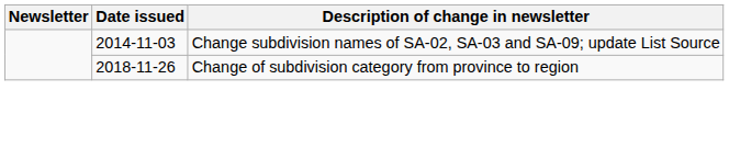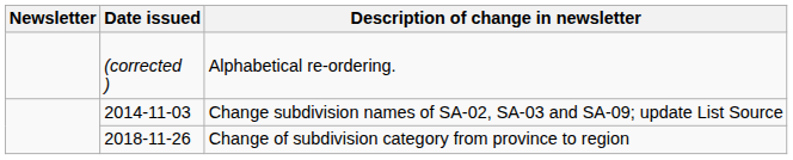+ row: (corrected ) | Alphabetical re-ordering.
